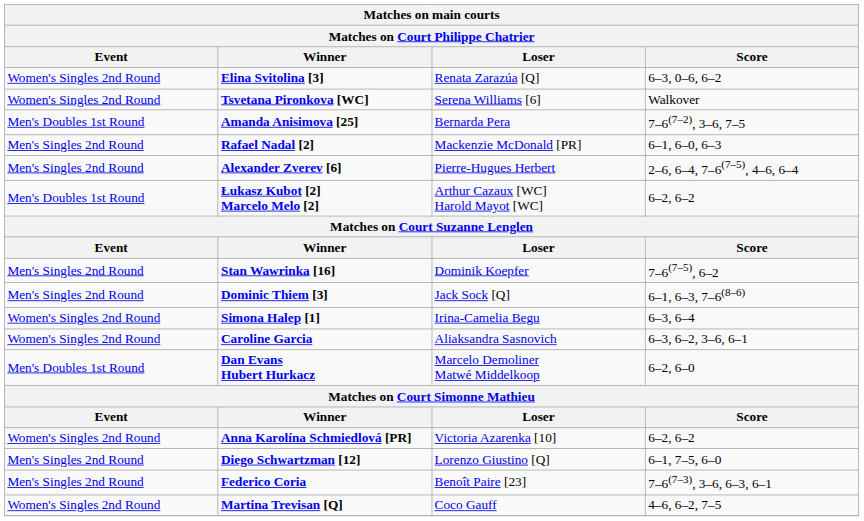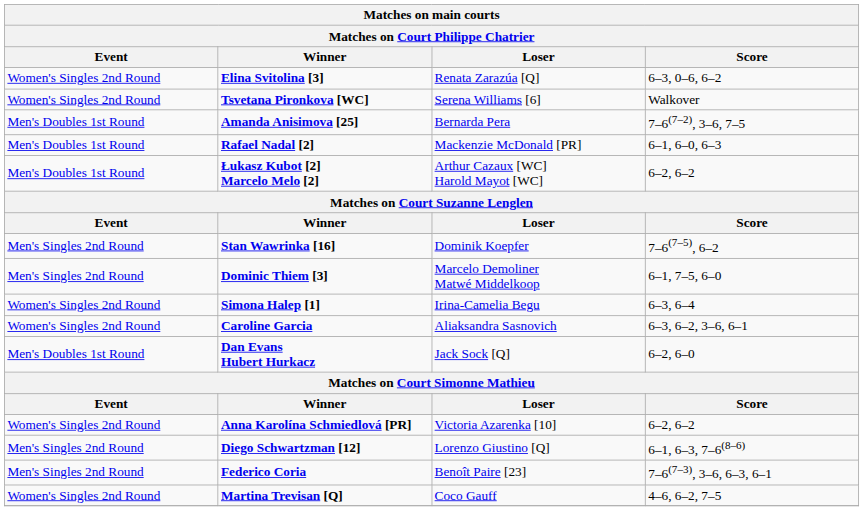Rafael Nadal [2] | Event: Men's Singles 2nd Round -> Men's Doubles 1st Round
- row: Men's Singles 2nd Round | Alexander Zverev [6] | Pierre-Hugues Herbert | 2–6, 6–4, 7–6(7–5), 4–6, 6–4
Dominic Thiem [3] | Loser: Jack Sock [Q] -> Marcelo Demoliner Matwé Middelkoop
Dominic Thiem [3] | Score: 6–1, 6–3, 7–6(8–6) -> 6–1, 7–5, 6–0
Dan Evans Hubert Hurkacz | Loser: Marcelo Demoliner Matwé Middelkoop -> Jack Sock [Q]
Diego Schwartzman [12] | Score: 6–1, 7–5, 6–0 -> 6–1, 6–3, 7–6(8–6)
